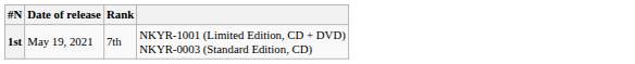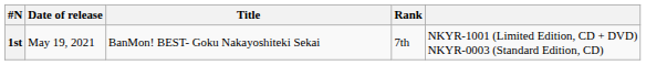+ column: Title | BanMon! BEST- Goku Nakayoshiteki Sekai
